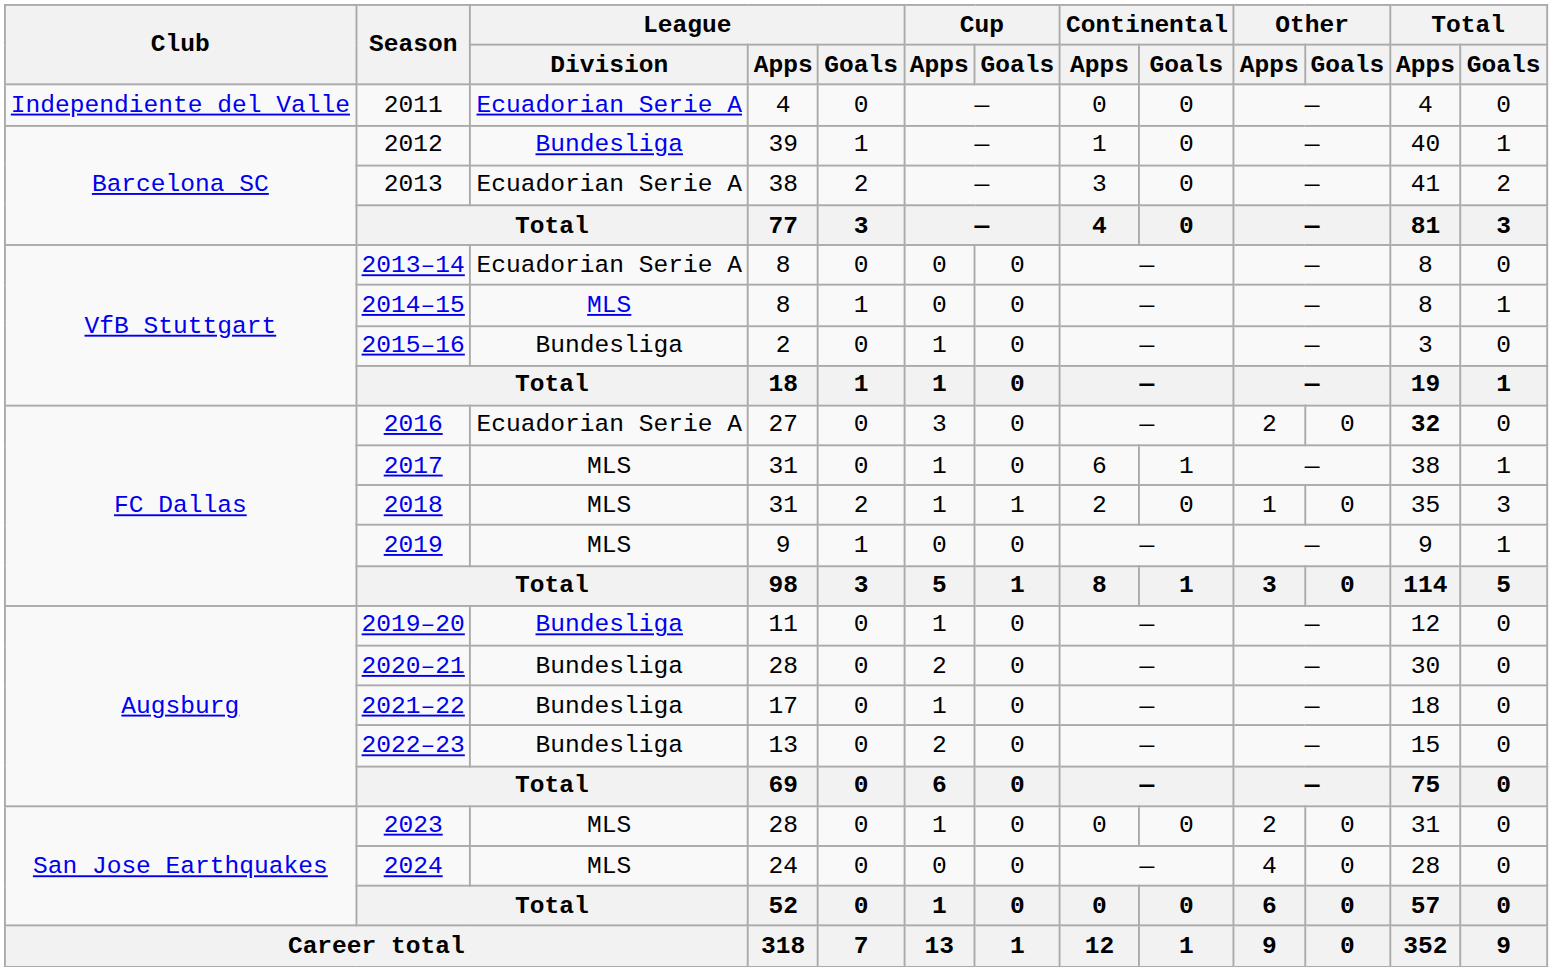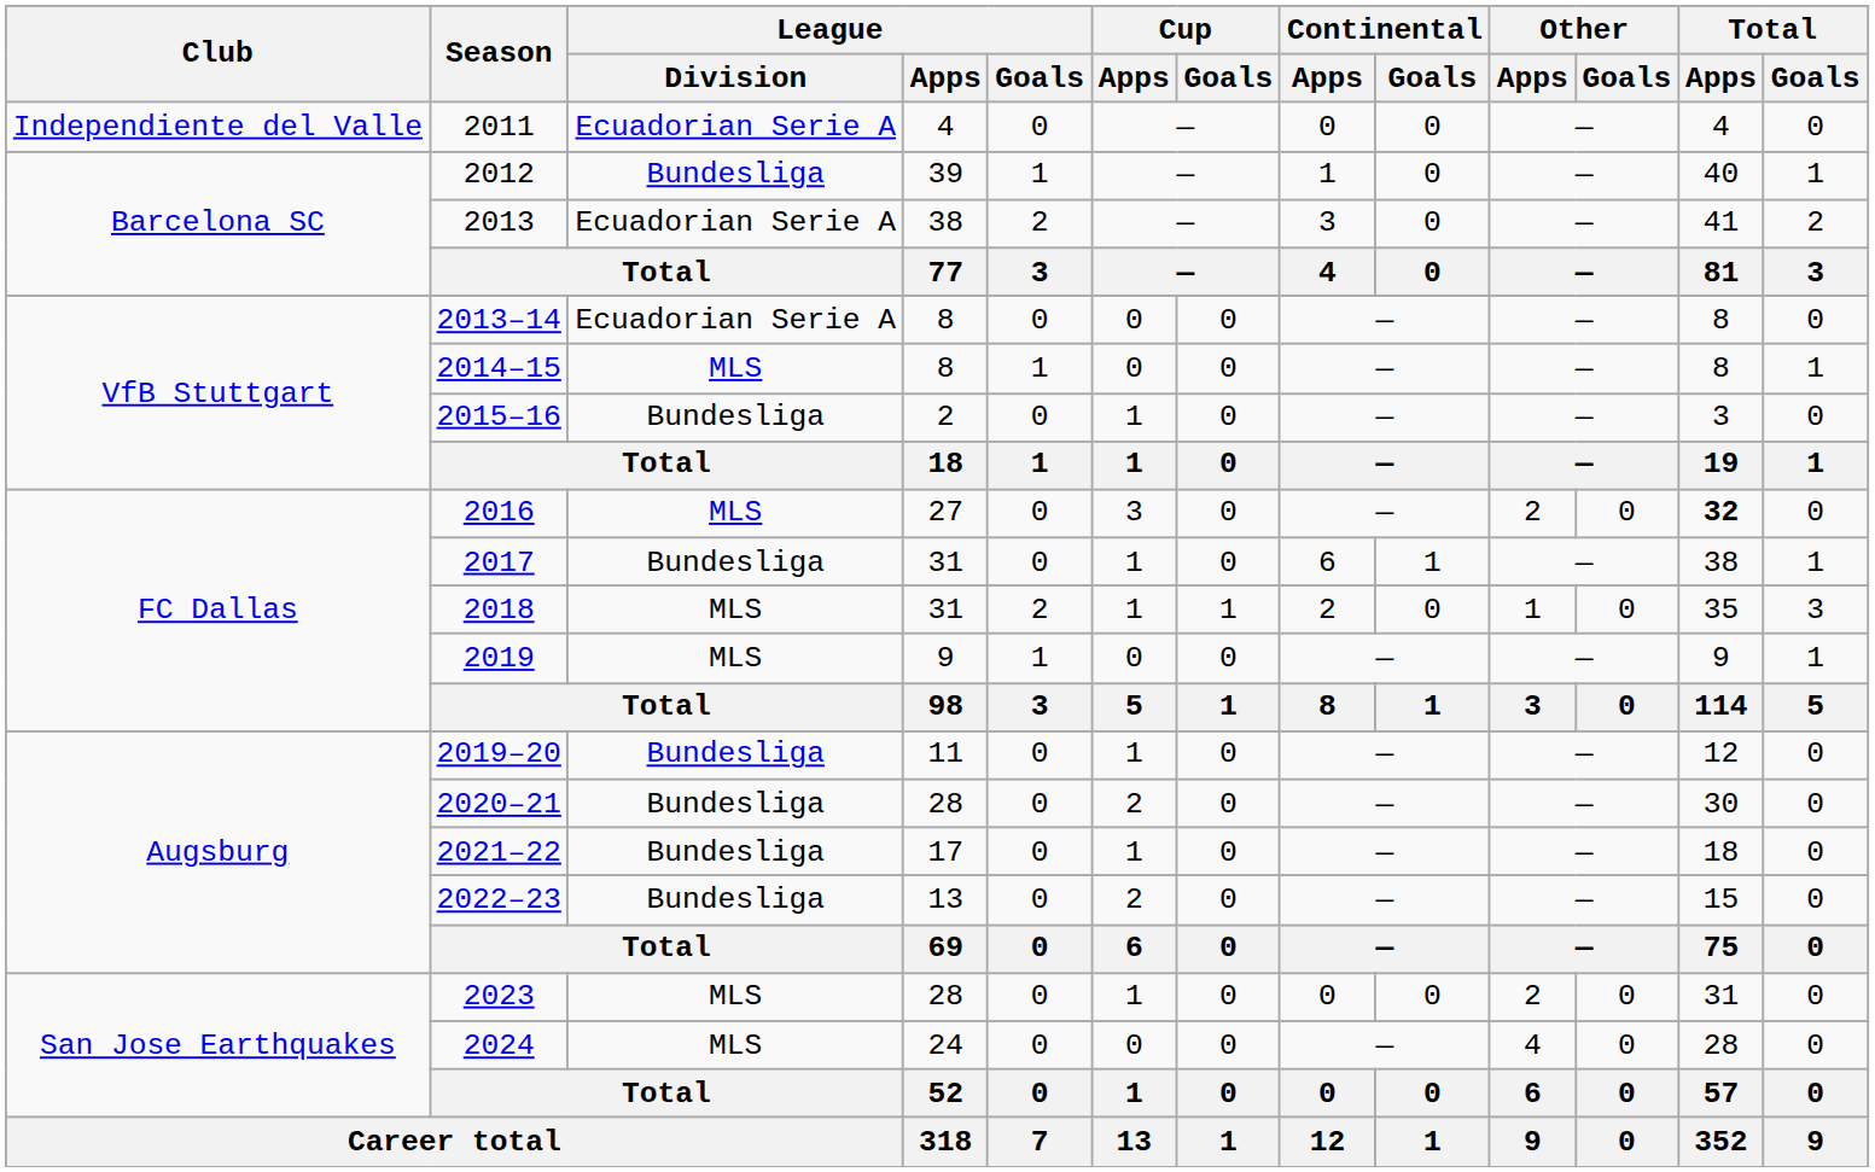2016 | League / Division: Ecuadorian Serie A -> MLS
2017 | League / Division: MLS -> Bundesliga
